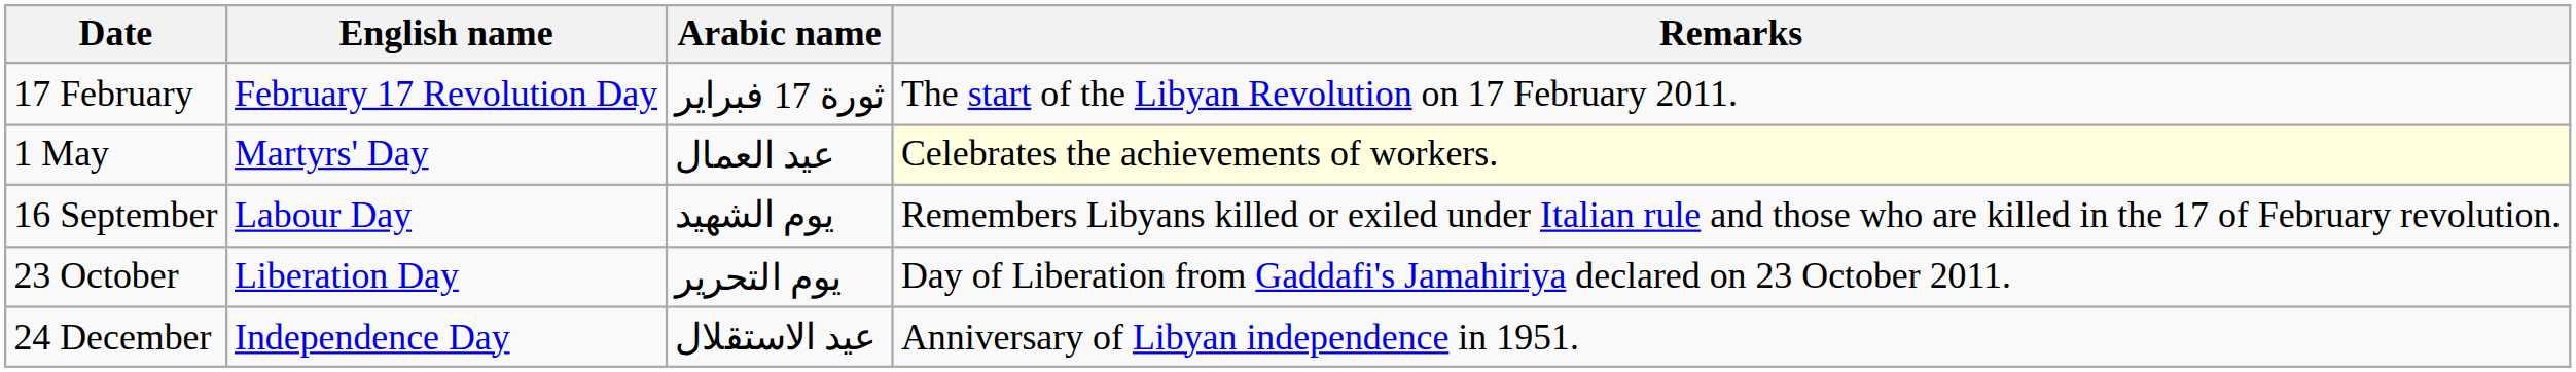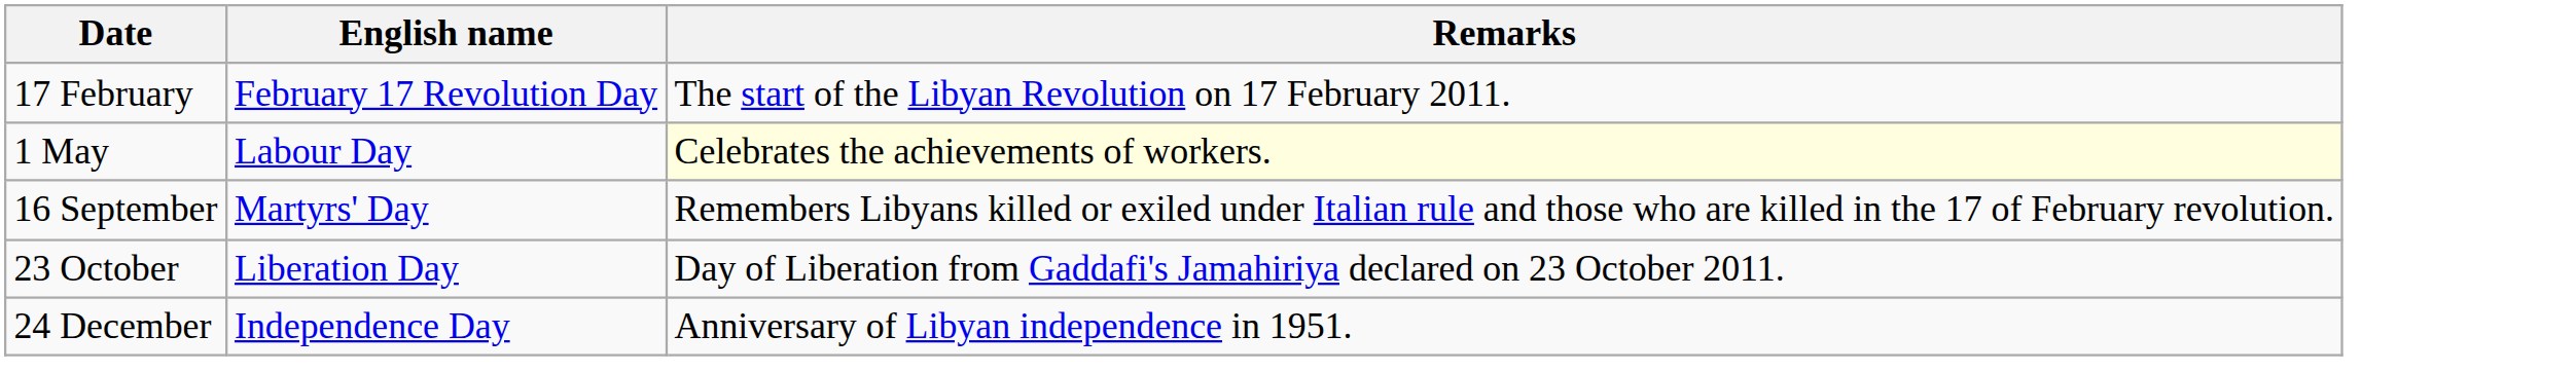- column: Arabic name | ثورة 17 فبراير | عيد العمال | يوم الشهيد | يوم التحرير | عيد الاستقلال
1 May | English name: Martyrs' Day -> Labour Day
16 September | English name: Labour Day -> Martyrs' Day
